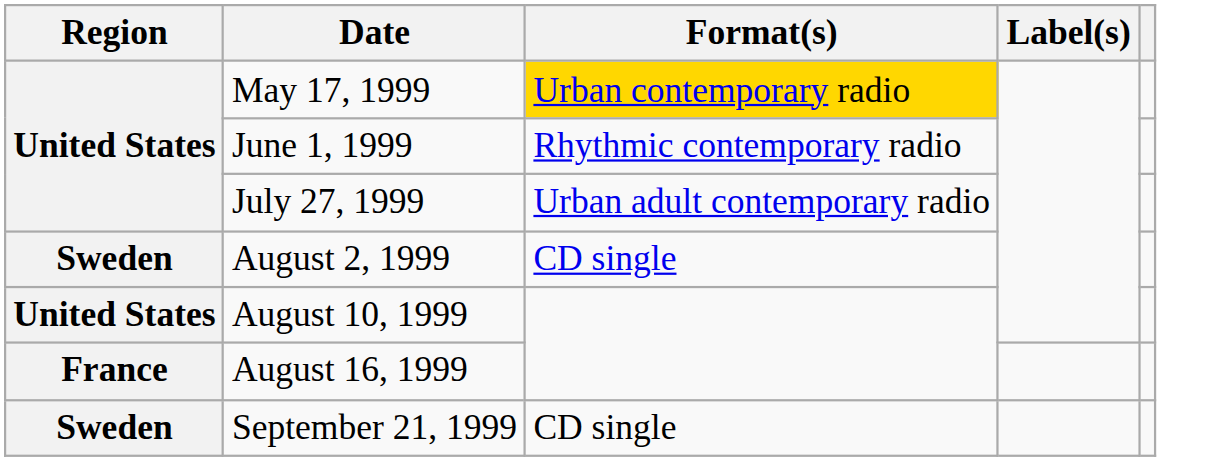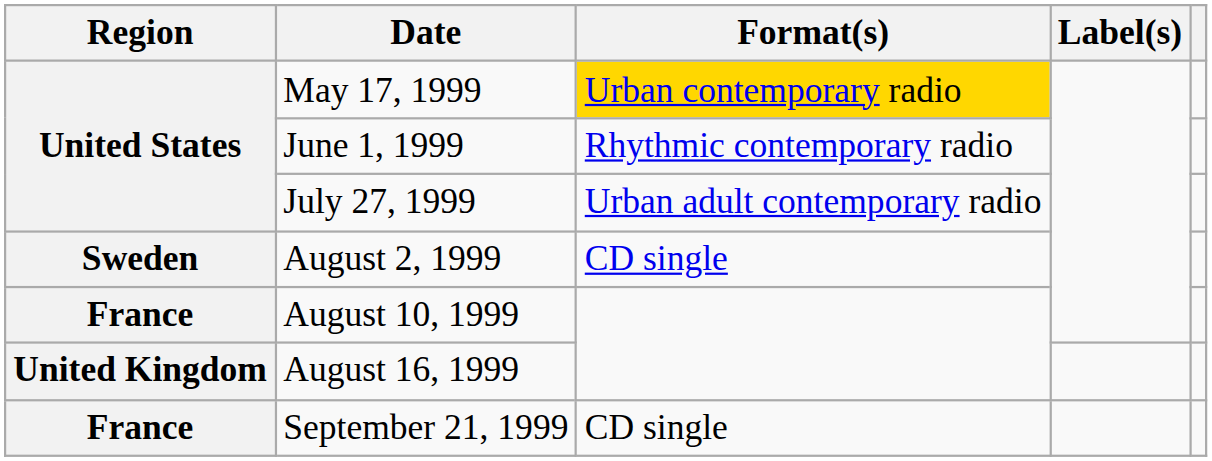August 10, 1999 | Region: United States -> France
August 16, 1999 | Region: France -> United Kingdom
September 21, 1999 | Region: Sweden -> France
